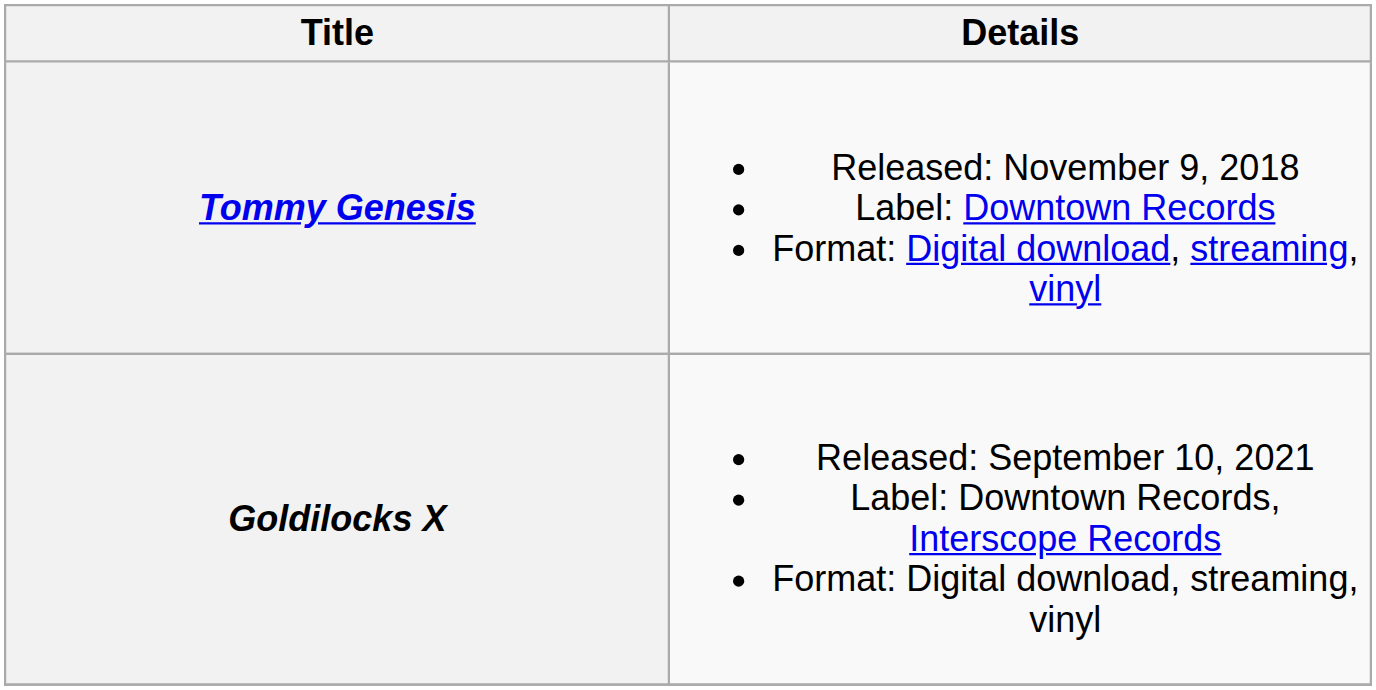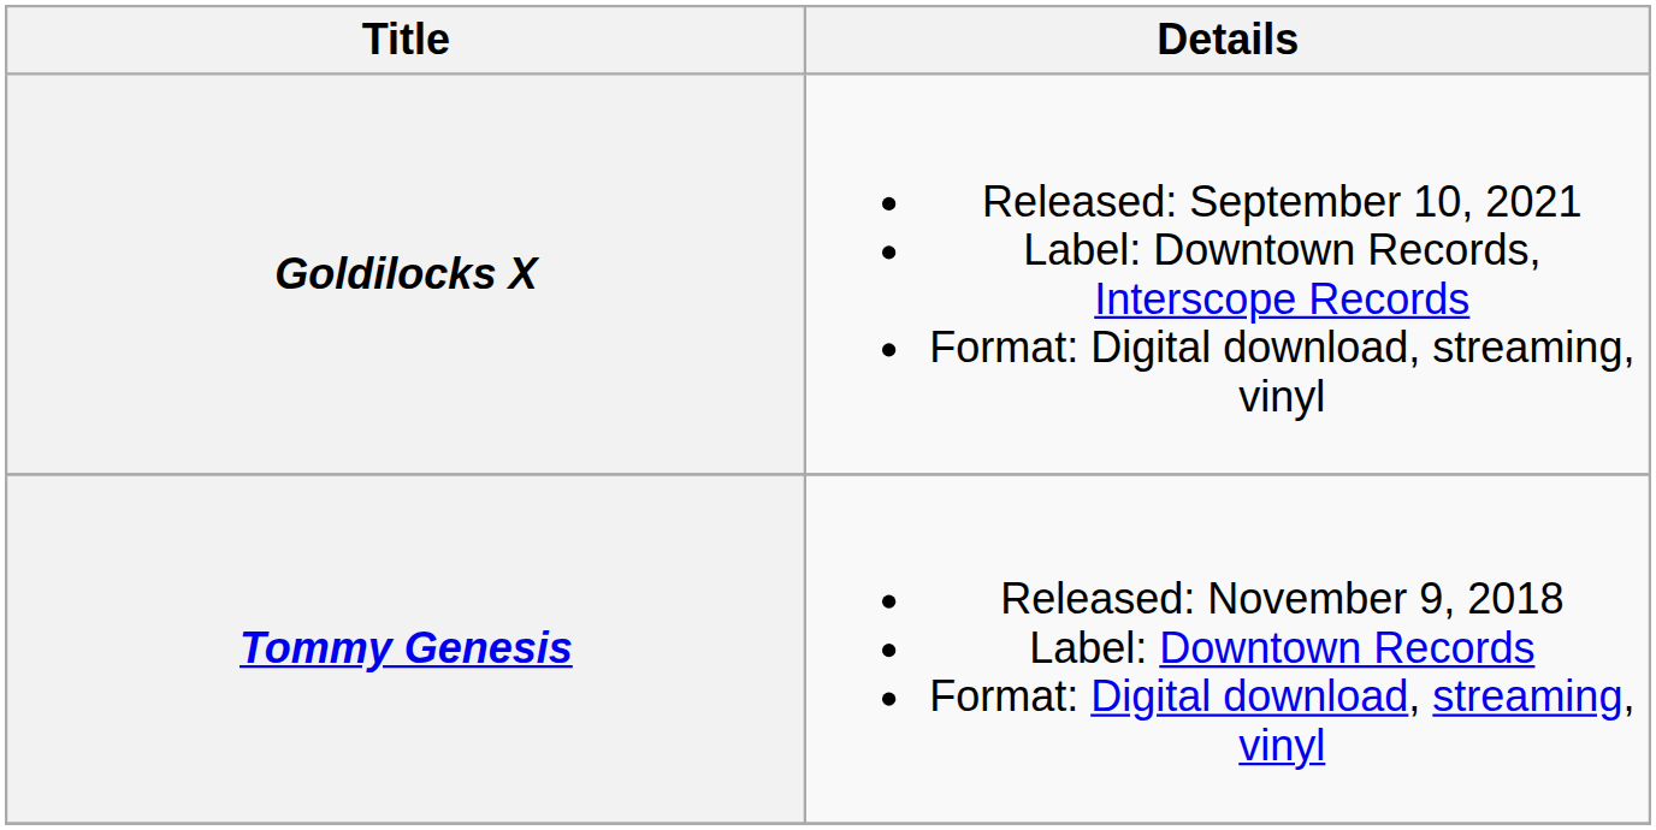rows swapped: Tommy Genesis <-> Goldilocks X
